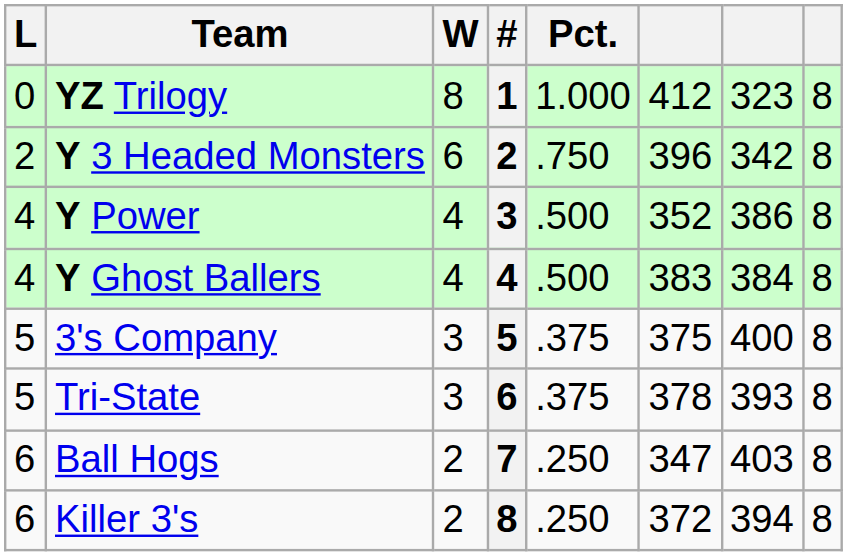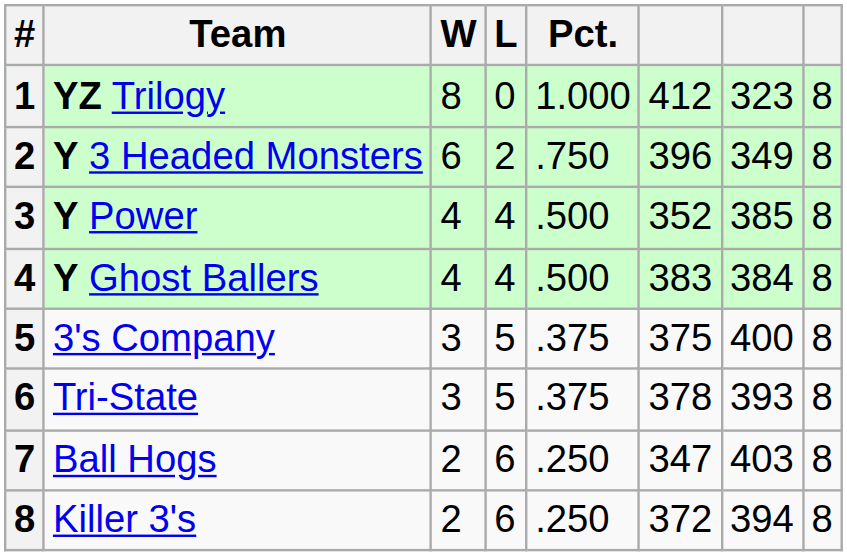columns swapped: # <-> L
Y 3 Headed Monsters | column 7: 342 -> 349
Y Power | column 7: 386 -> 385
